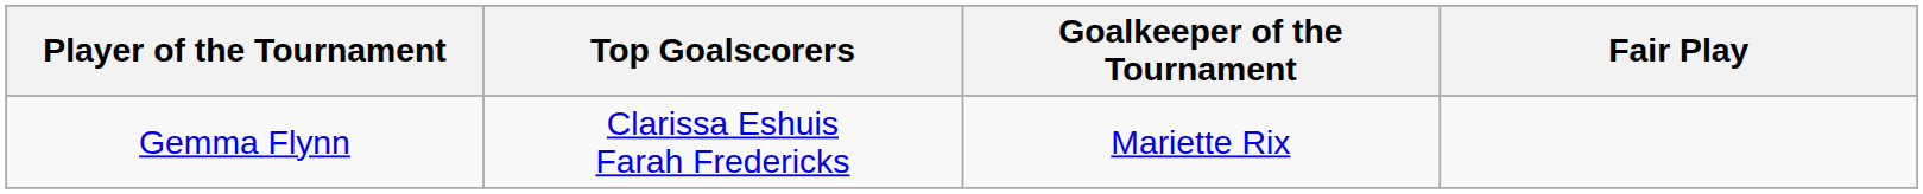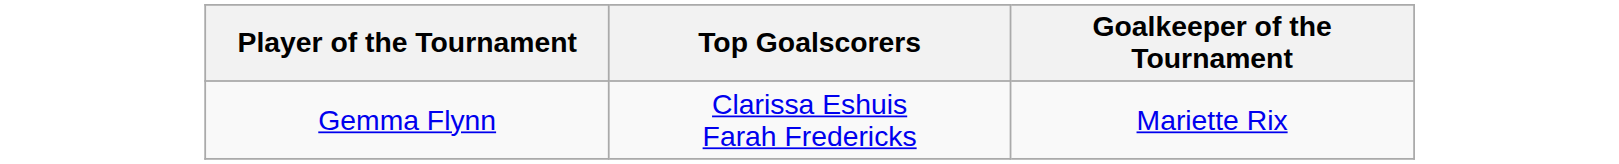- column: Fair Play
